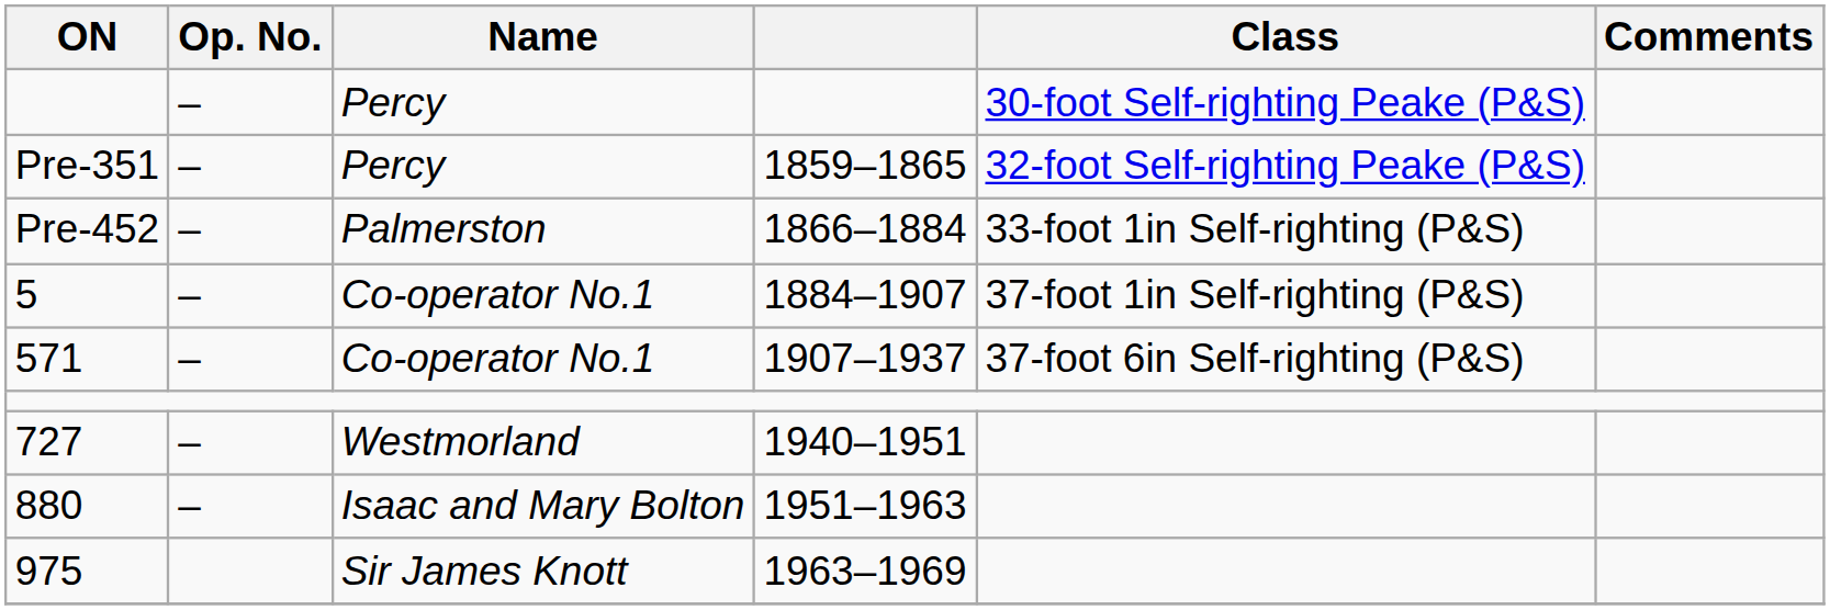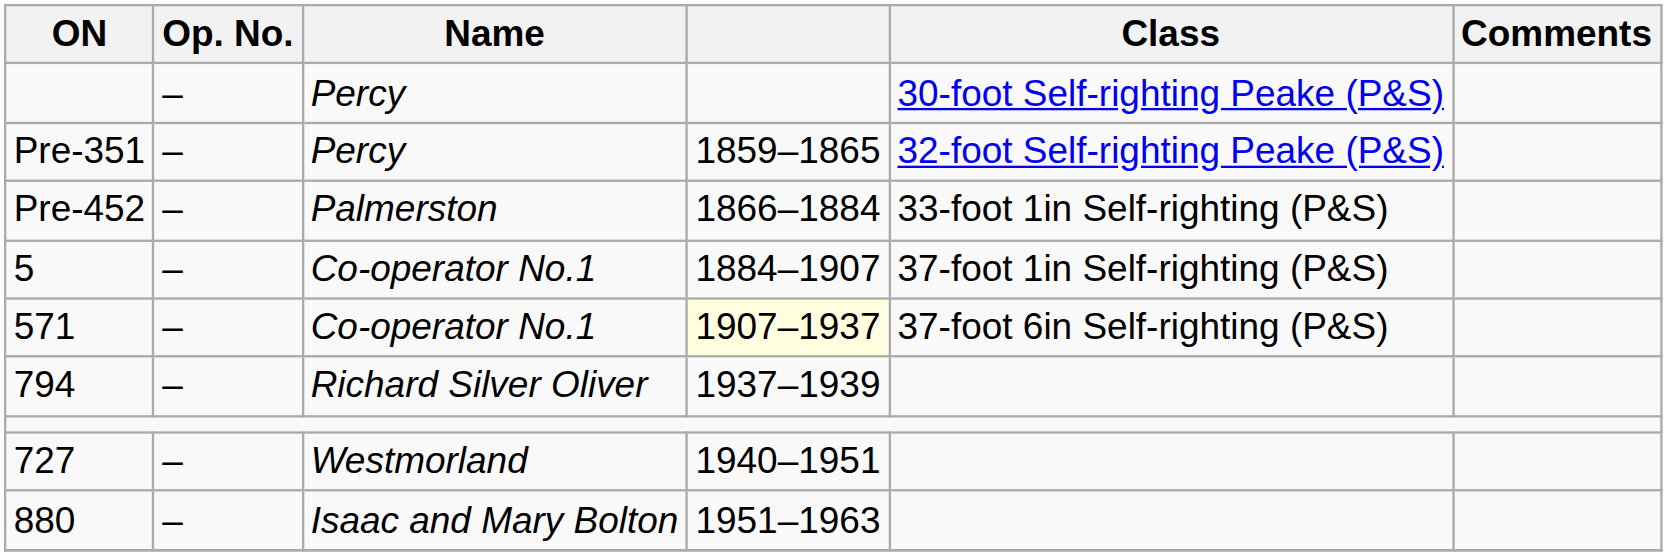571 | column 4: no background -> lightyellow background
+ row: 794 | – | Richard Silver Oliver | 1937–1939
- row: 975 | Sir James Knott | 1963–1969
